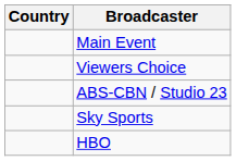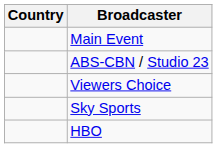rows swapped: Viewers Choice <-> ABS-CBN / Studio 23
